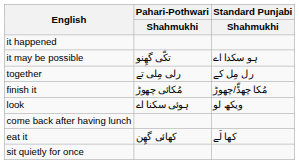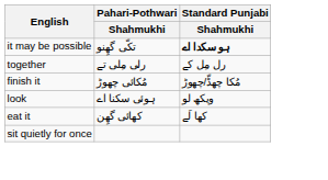- row: it happened
it may be possible | Standard Punjabi / Shahmukhi: normal -> bold
- row: come back after having lunch
